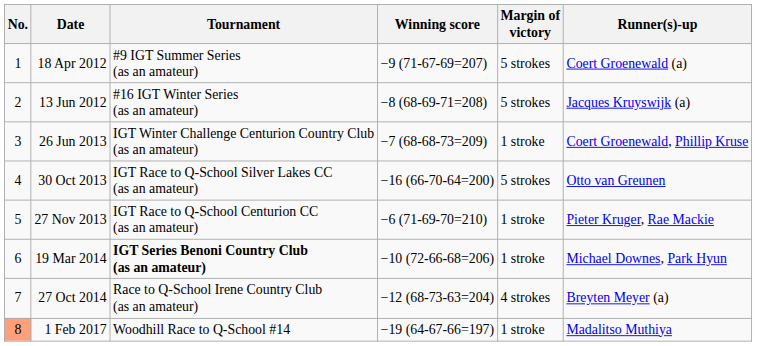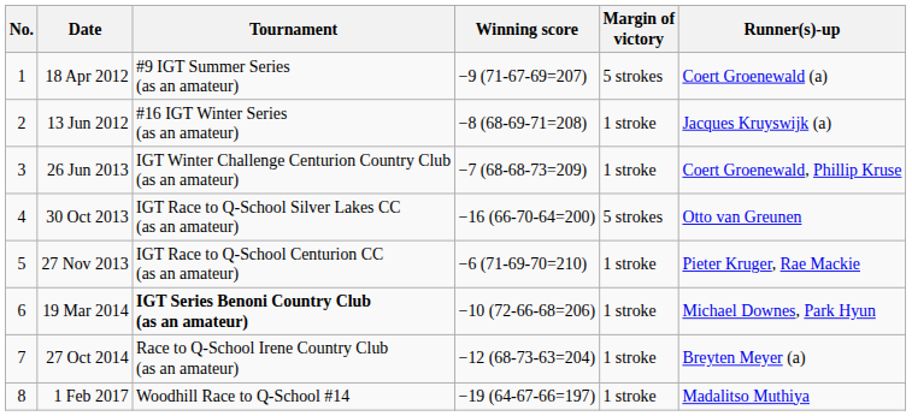13 Jun 2012 | Margin of victory: 5 strokes -> 1 stroke
27 Oct 2014 | Margin of victory: 4 strokes -> 1 stroke
1 Feb 2017 | No.: lightsalmon background -> no background
